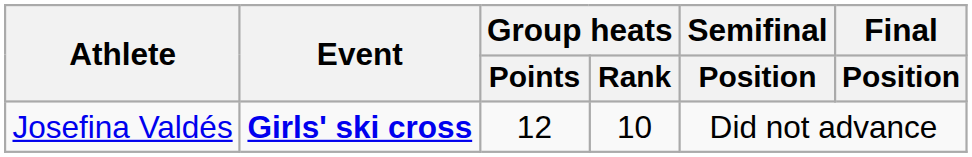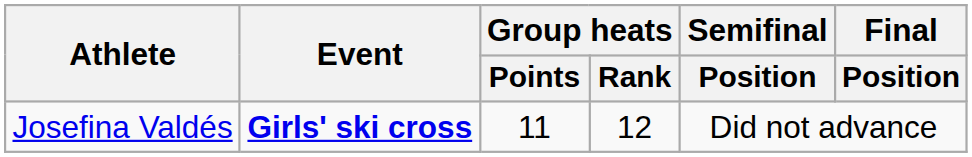Josefina Valdés | Group heats / Points: 12 -> 11
Josefina Valdés | Group heats / Rank: 10 -> 12
